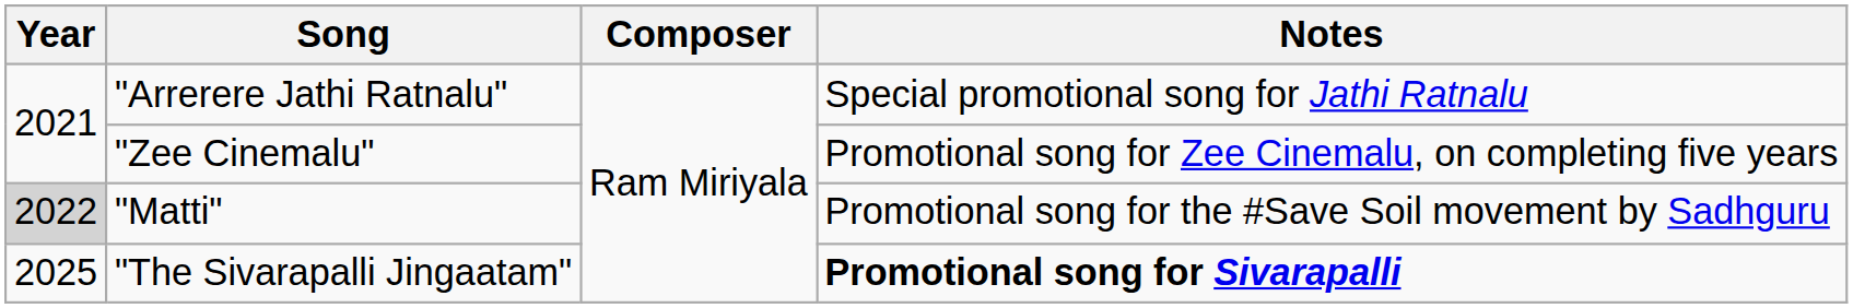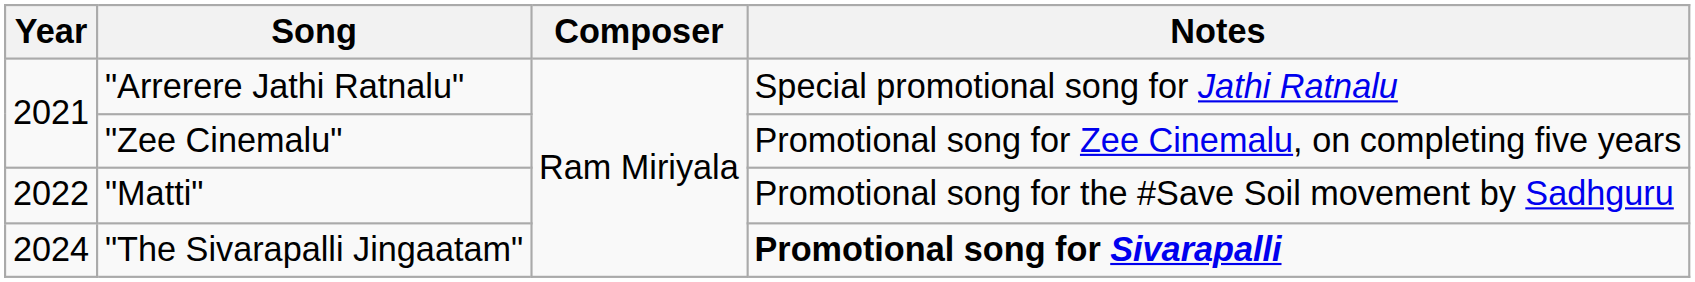"Matti" | Year: lightgrey background -> no background
"The Sivarapalli Jingaatam" | Year: 2025 -> 2024
